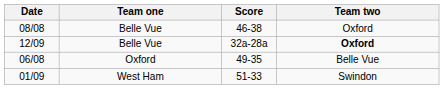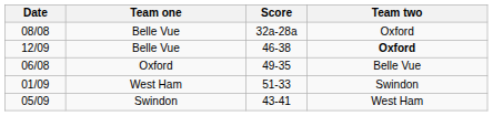08/08 | Score: 46-38 -> 32a-28a
12/09 | Score: 32a-28a -> 46-38
+ row: 05/09 | Swindon | 43-41 | West Ham
